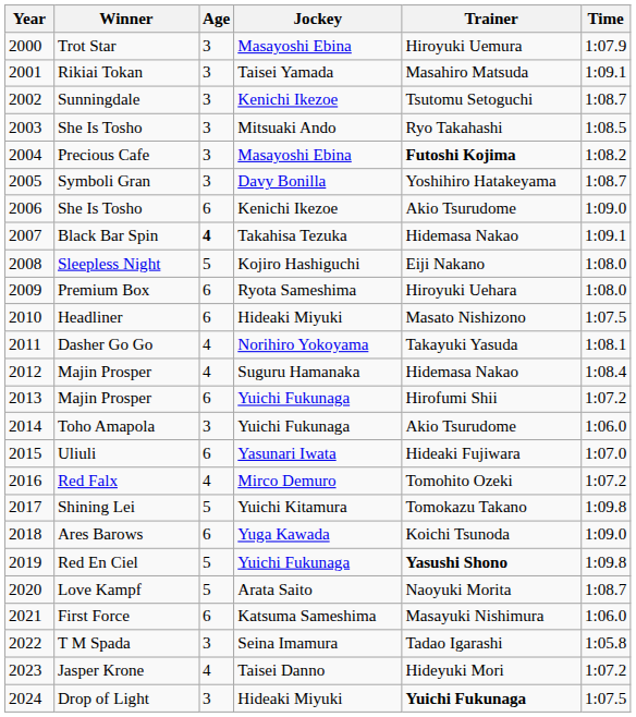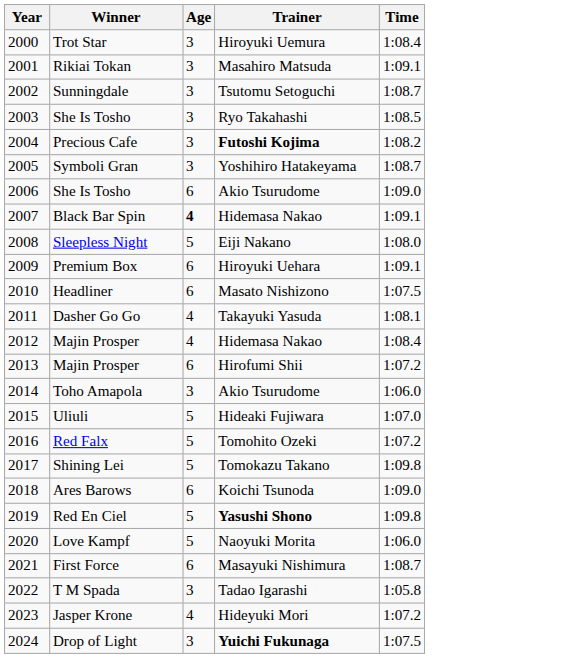- column: Jockey | Masayoshi Ebina | Taisei Yamada | Kenichi Ikezoe | Mitsuaki Ando | Masayoshi Ebina | Davy Bonilla | Kenichi Ikezoe | Takahisa Tezuka | Kojiro Hashiguchi | Ryota Sameshima | Hideaki Miyuki | Norihiro Yokoyama | Suguru Hamanaka | Yuichi Fukunaga | Yuichi Fukunaga | Yasunari Iwata | Mirco Demuro | Yuichi Kitamura | Yuga Kawada | Yuichi Fukunaga | Arata Saito | Katsuma Sameshima | Seina Imamura | Taisei Danno | Hideaki Miyuki
Trot Star | Time: 1:07.9 -> 1:08.4
Premium Box | Time: 1:08.0 -> 1:09.1
Uliuli | Age: 6 -> 5
Red Falx | Age: 4 -> 5
Love Kampf | Time: 1:08.7 -> 1:06.0
First Force | Time: 1:06.0 -> 1:08.7
